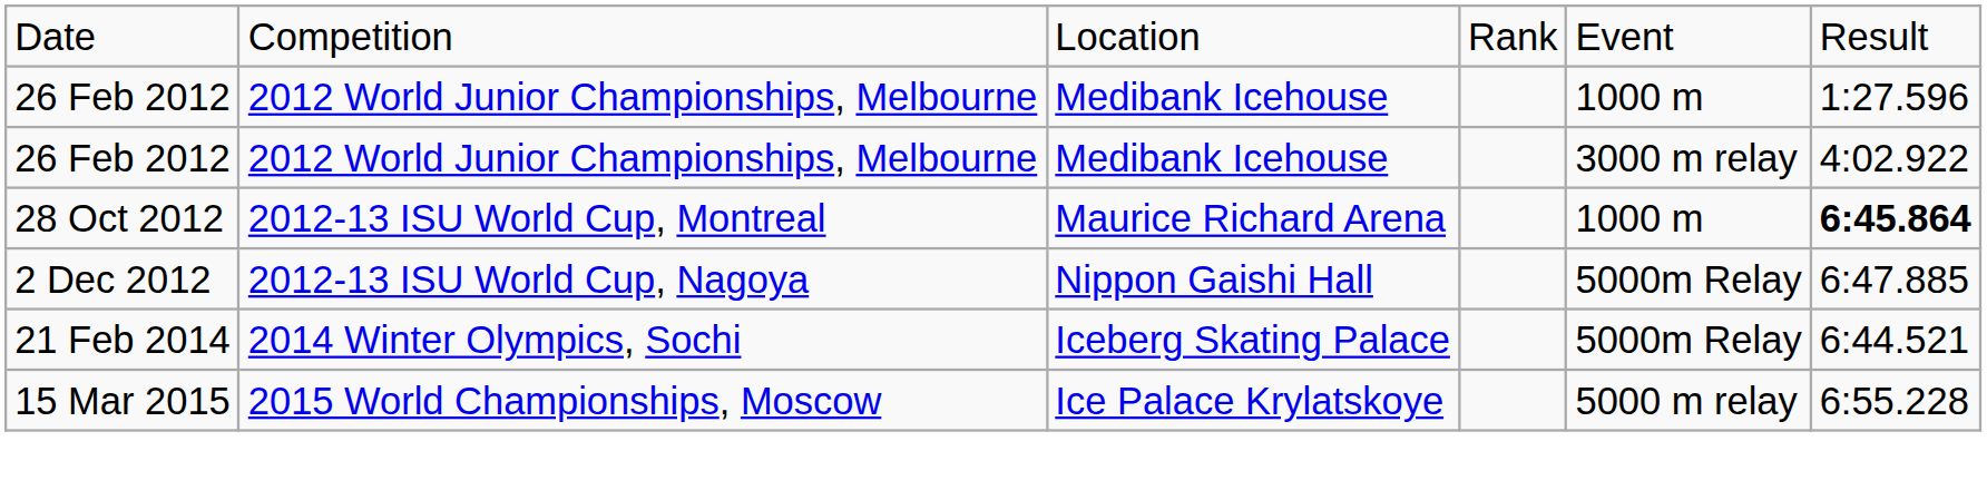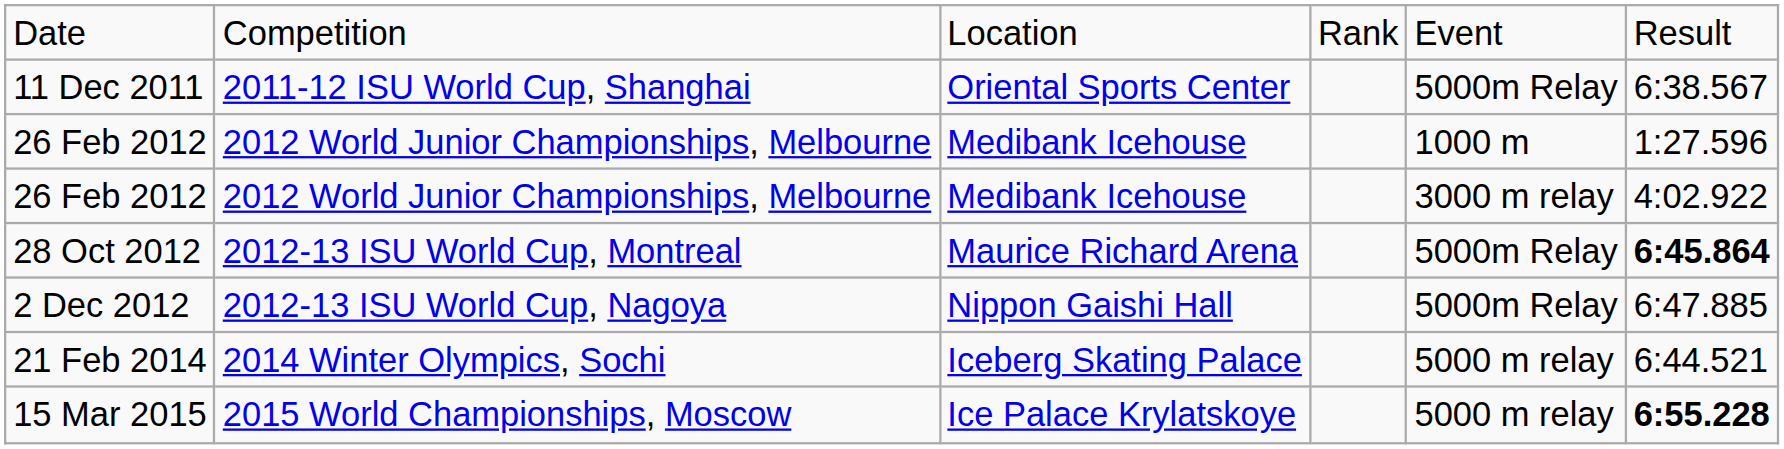+ row: 11 Dec 2011 | 2011-12 ISU World Cup, Shanghai | Oriental Sports Center | 5000m Relay | 6:38.567
28 Oct 2012 | column 5: 1000 m -> 5000m Relay
21 Feb 2014 | column 5: 5000m Relay -> 5000 m relay
15 Mar 2015 | column 6: normal -> bold
